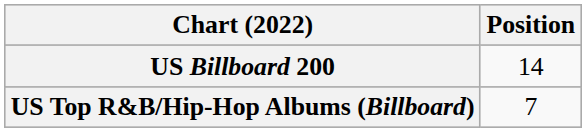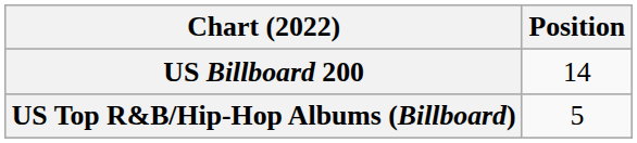US Top R&B/Hip-Hop Albums (Billboard) | Position: 7 -> 5
